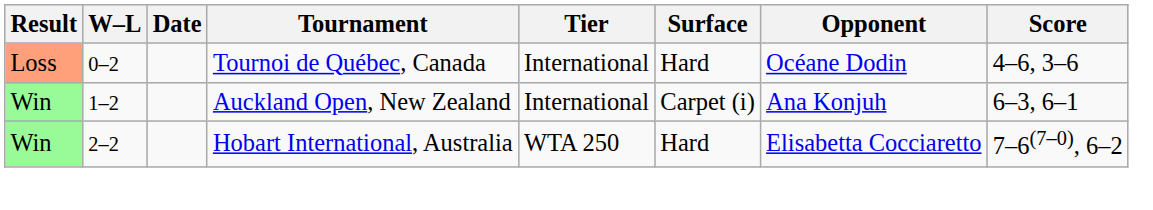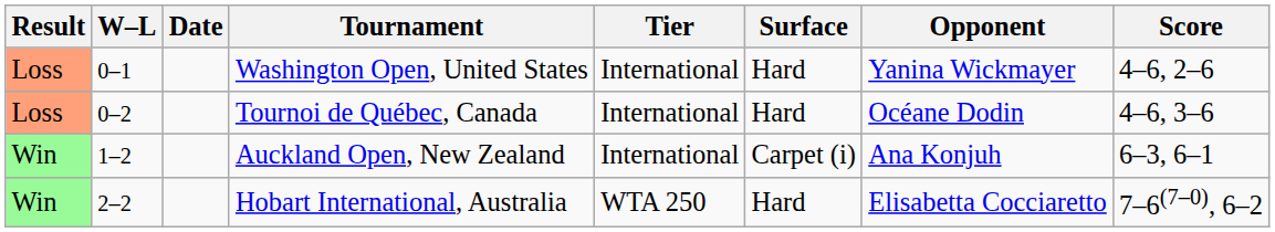+ row: Loss | 0–1 | Washington Open, United States | International | Hard | Yanina Wickmayer | 4–6, 2–6
